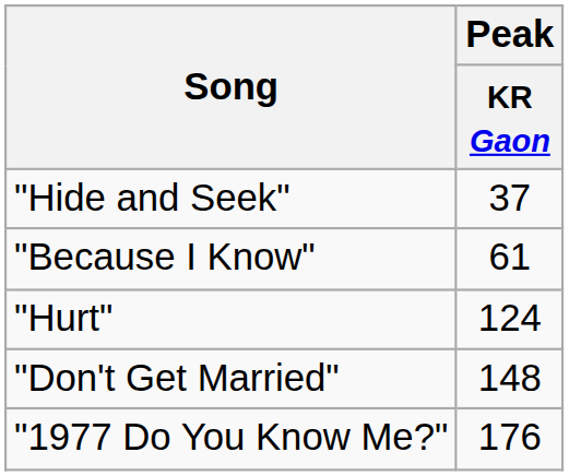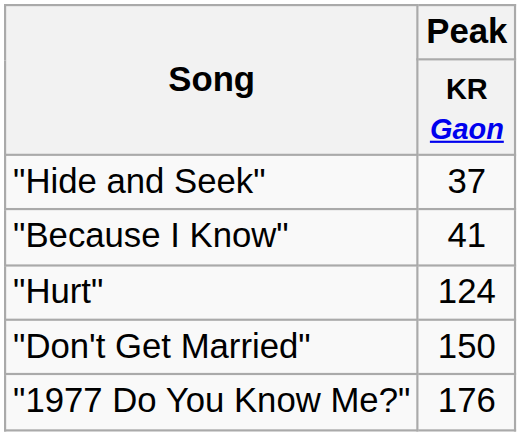"Because I Know" | Peak / KR Gaon: 61 -> 41
"Don't Get Married" | Peak / KR Gaon: 148 -> 150
